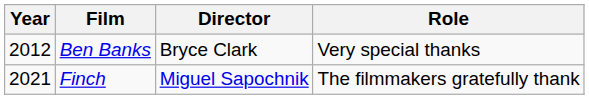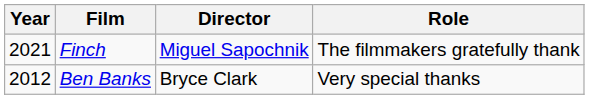rows swapped: Ben Banks <-> Finch
